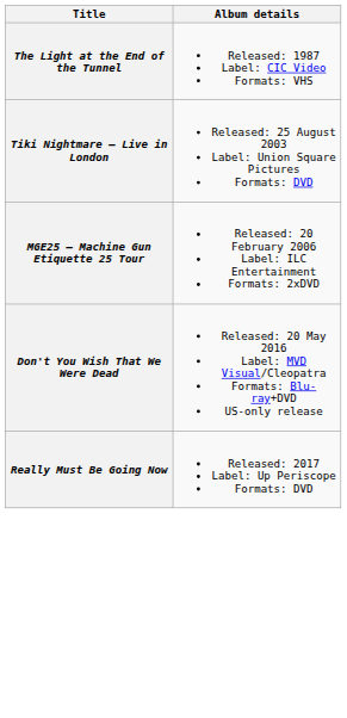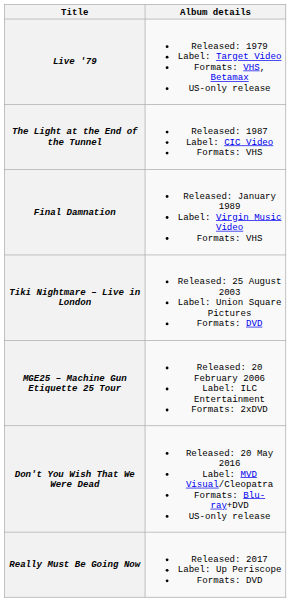+ row: Live '79 | Released: 1979 Label: Target Video Formats: VHS, Betamax US-only release
+ row: Final Damnation | Released: January 1989 Label: Virgin Music Video Formats: VHS
